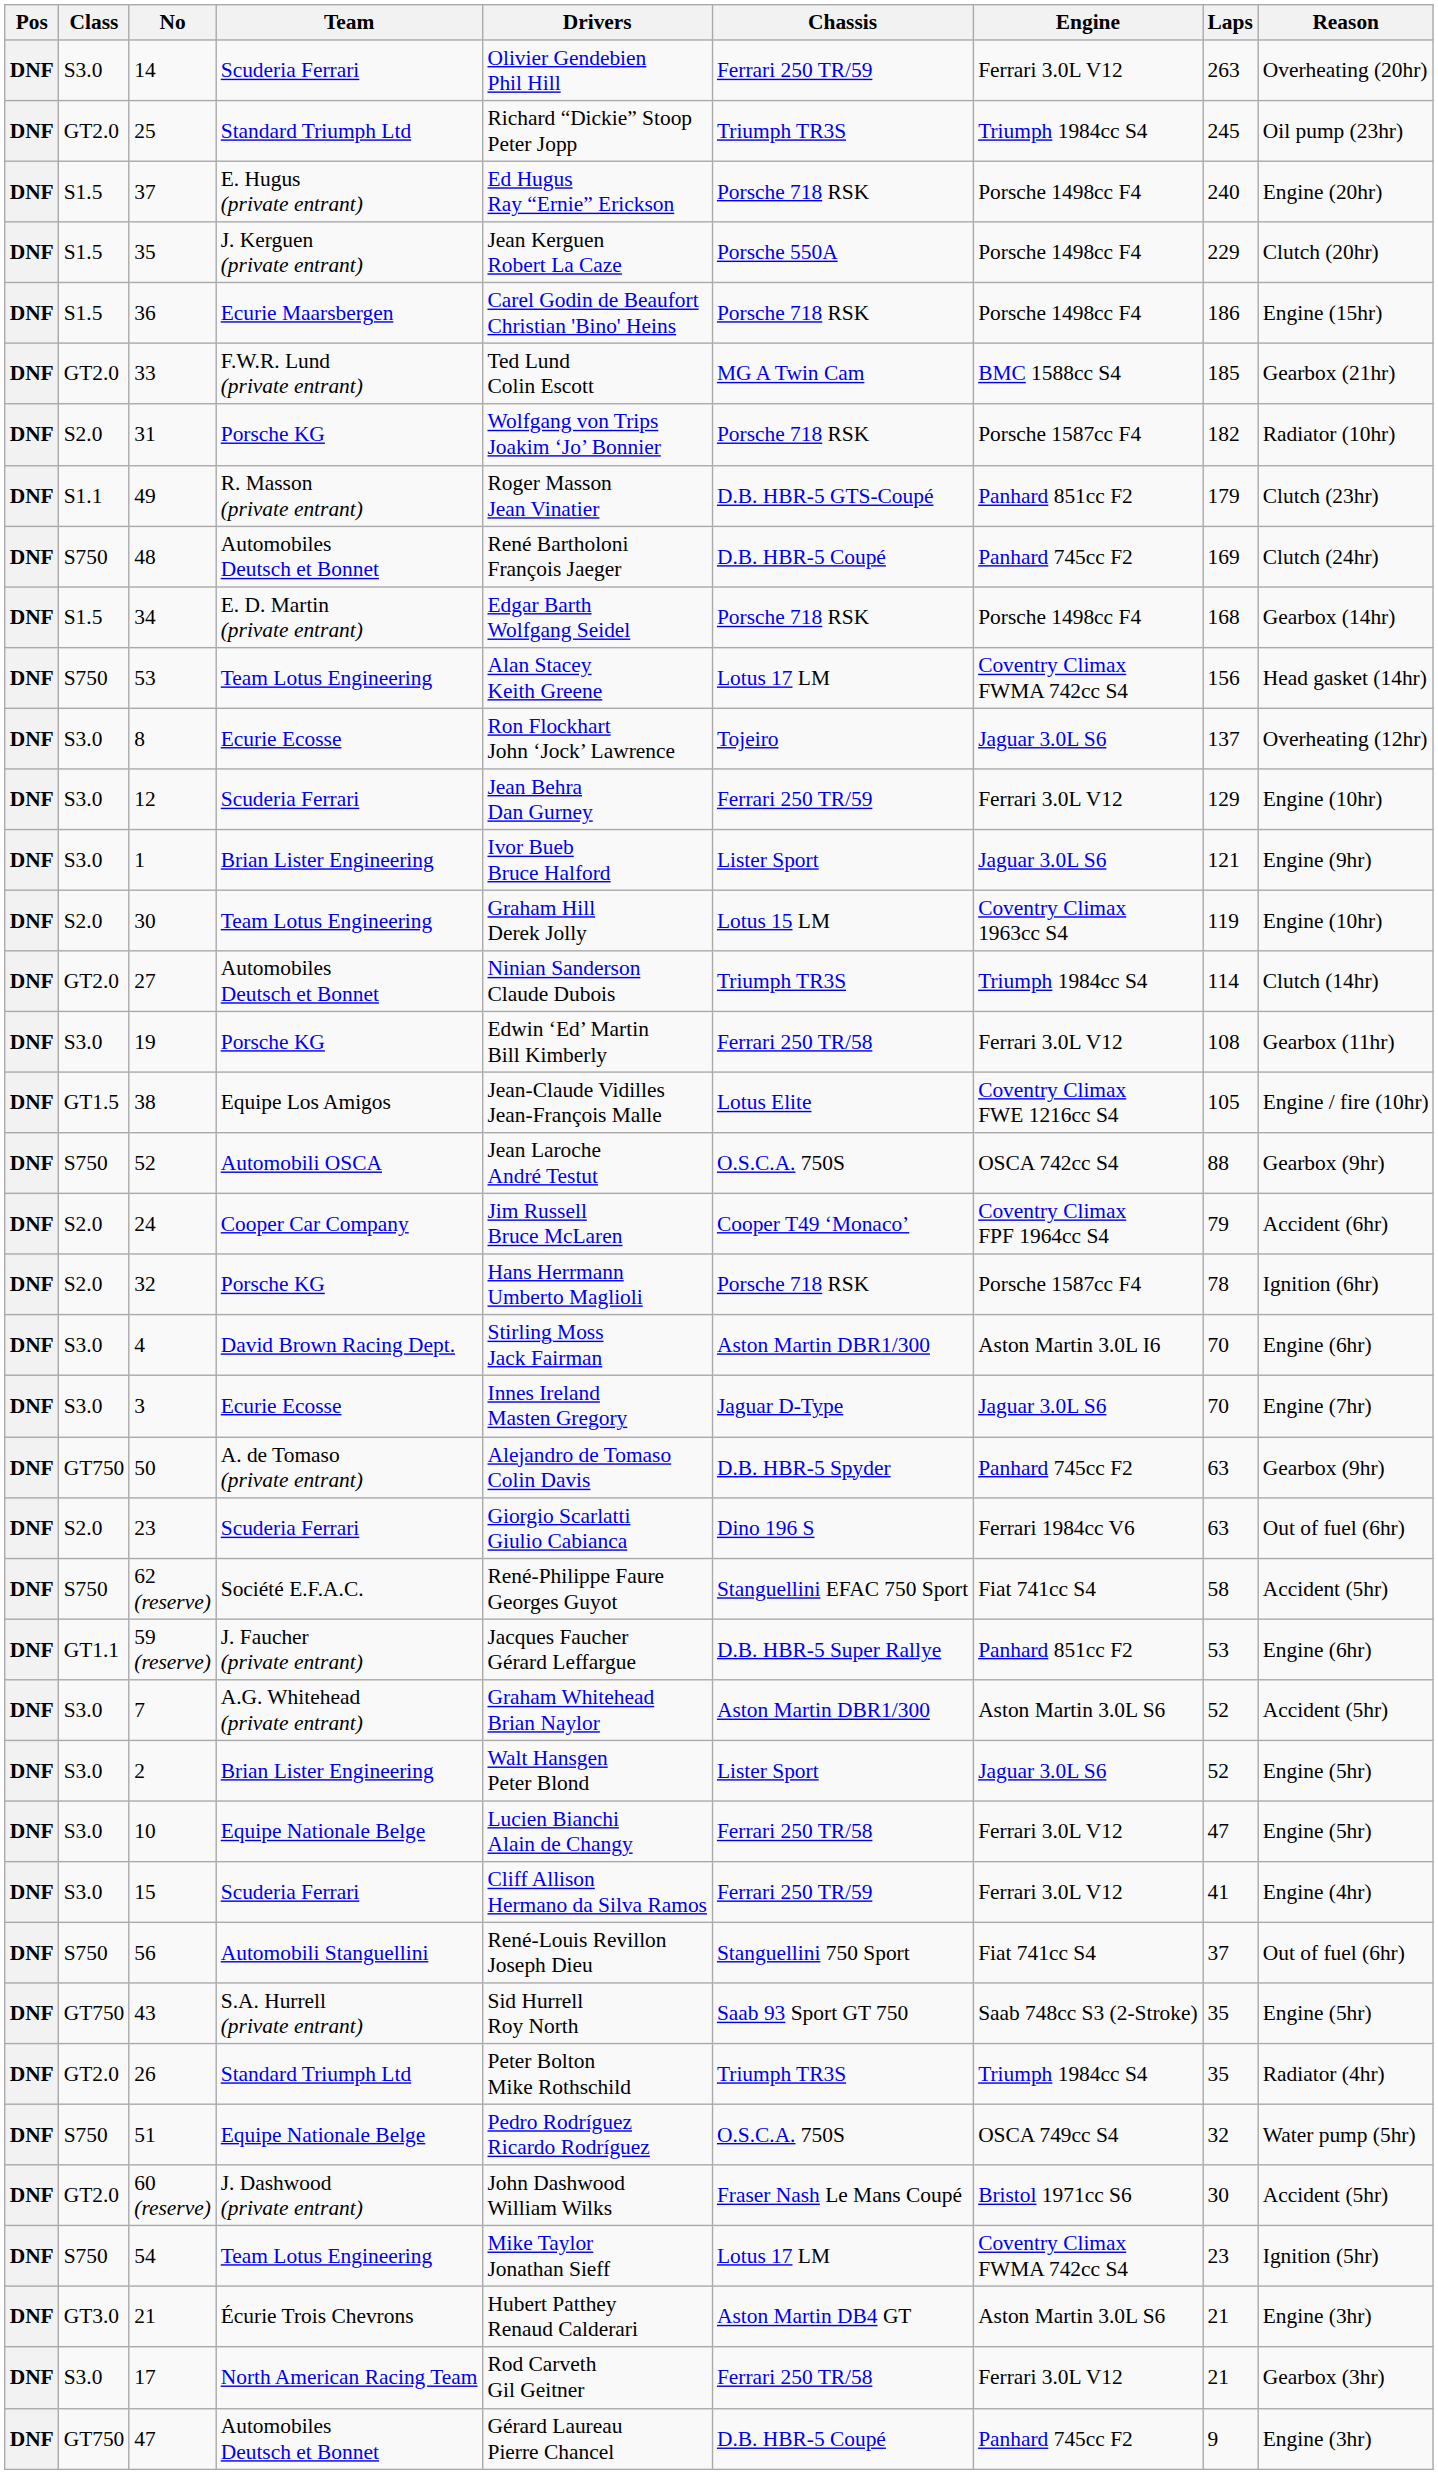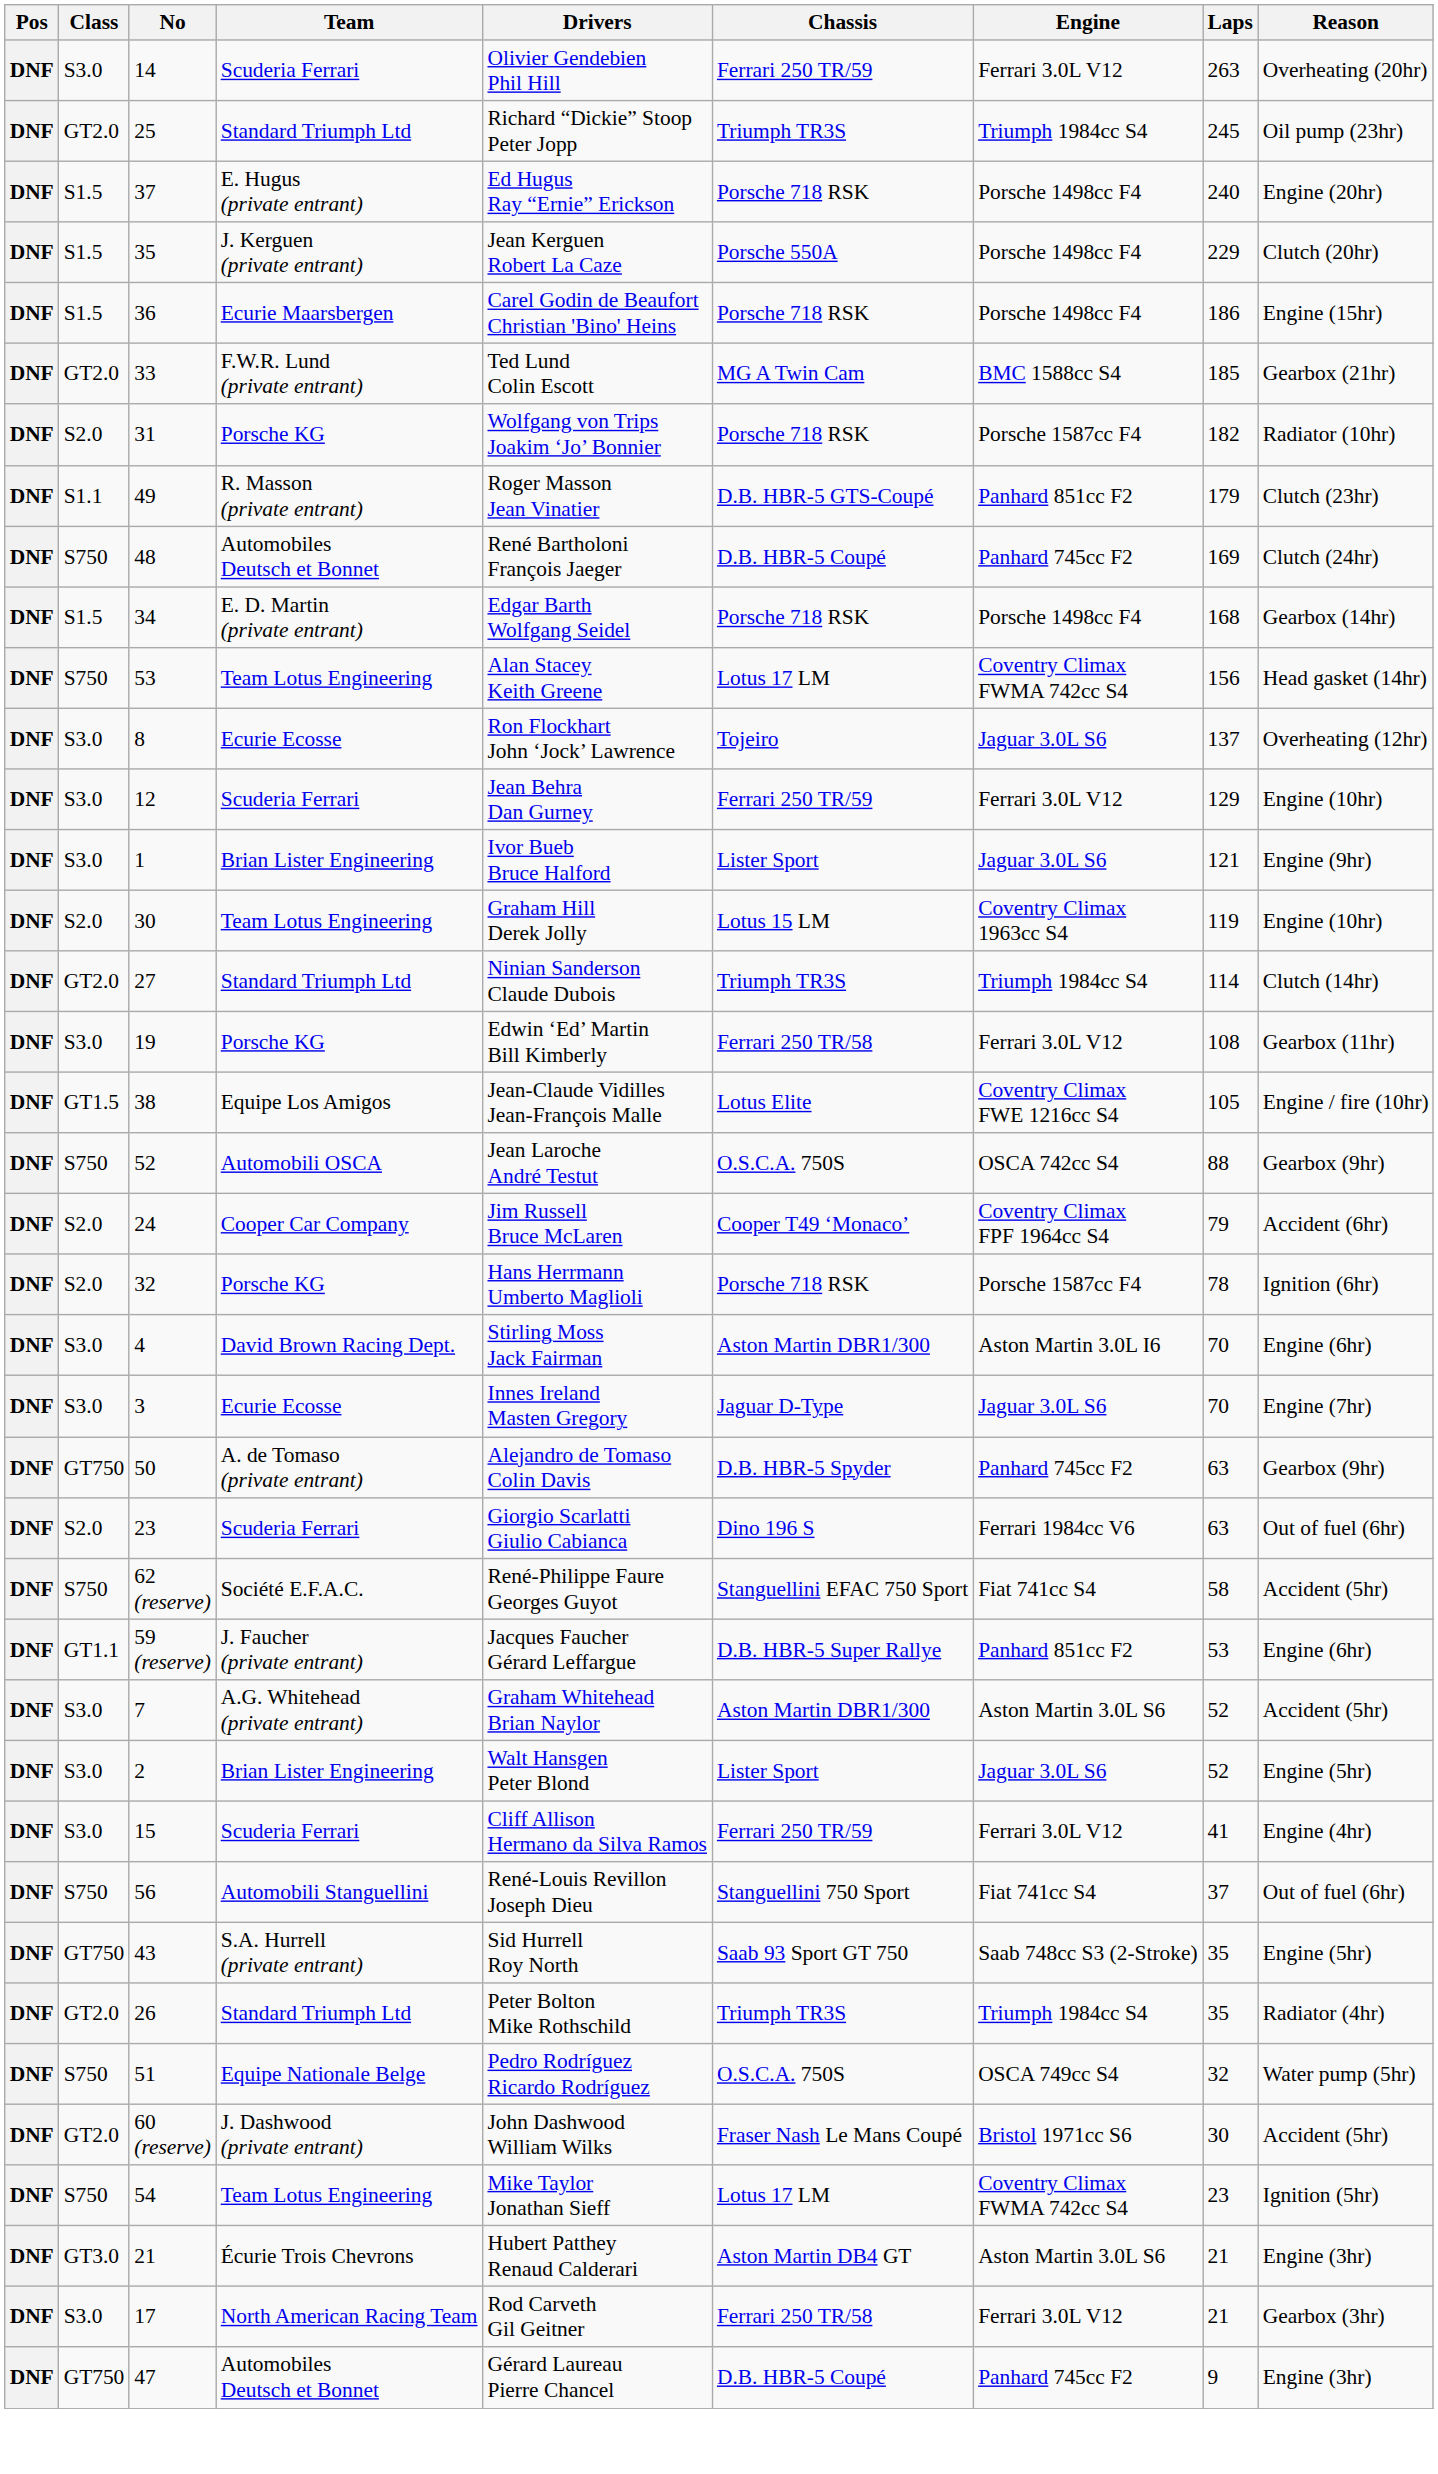27 | Team: Automobiles Deutsch et Bonnet -> Standard Triumph Ltd
- row: DNF | S3.0 | 10 | Equipe Nationale Belge | Lucien Bianchi Alain de Changy | Ferrari 250 TR/58 | Ferrari 3.0L V12 | 47 | Engine (5hr)
